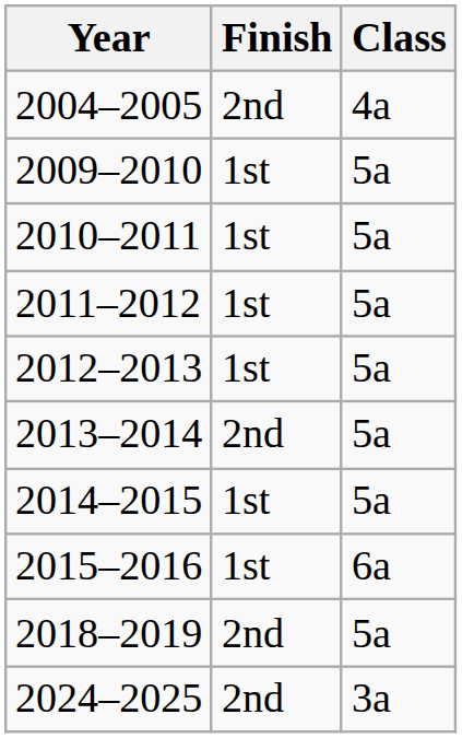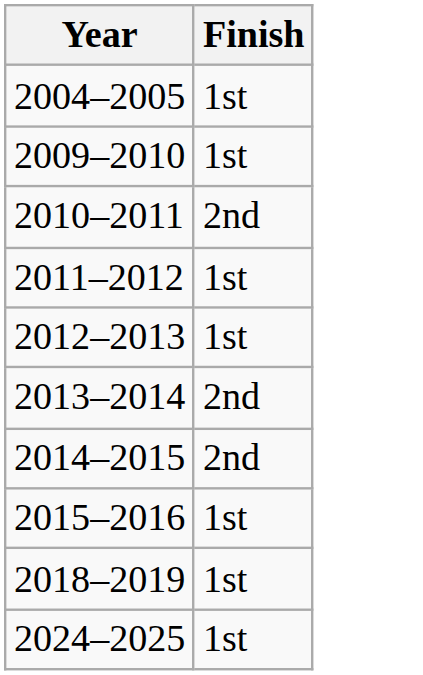- column: Class | 4a | 5a | 5a | 5a | 5a | 5a | 5a | 6a | 5a | 3a
2004–2005 | Finish: 2nd -> 1st
2010–2011 | Finish: 1st -> 2nd
2014–2015 | Finish: 1st -> 2nd
2018–2019 | Finish: 2nd -> 1st
2024–2025 | Finish: 2nd -> 1st
